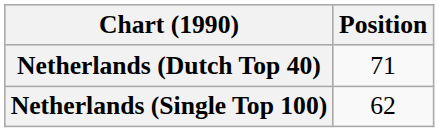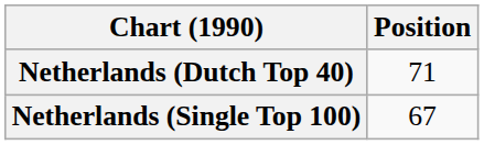Netherlands (Single Top 100) | Position: 62 -> 67
